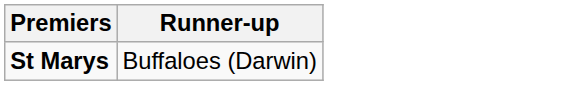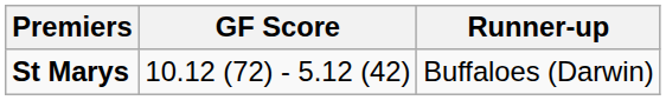+ column: GF Score | 10.12 (72) - 5.12 (42)
